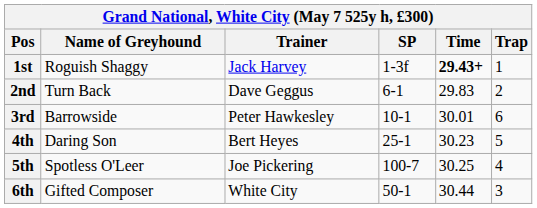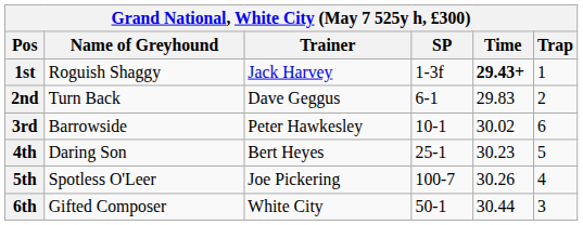3rd | Time: 30.01 -> 30.02
5th | Time: 30.25 -> 30.26
